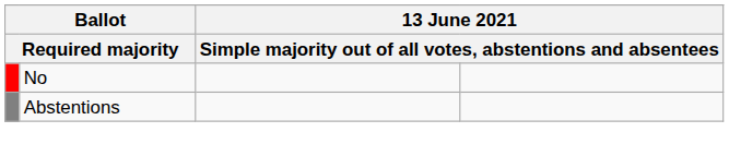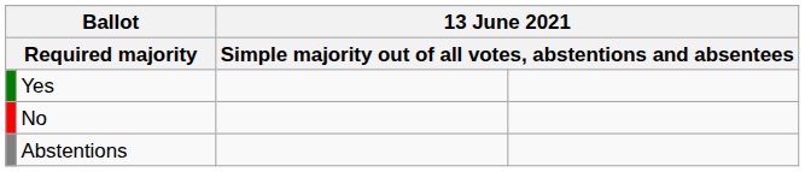+ row: Yes
